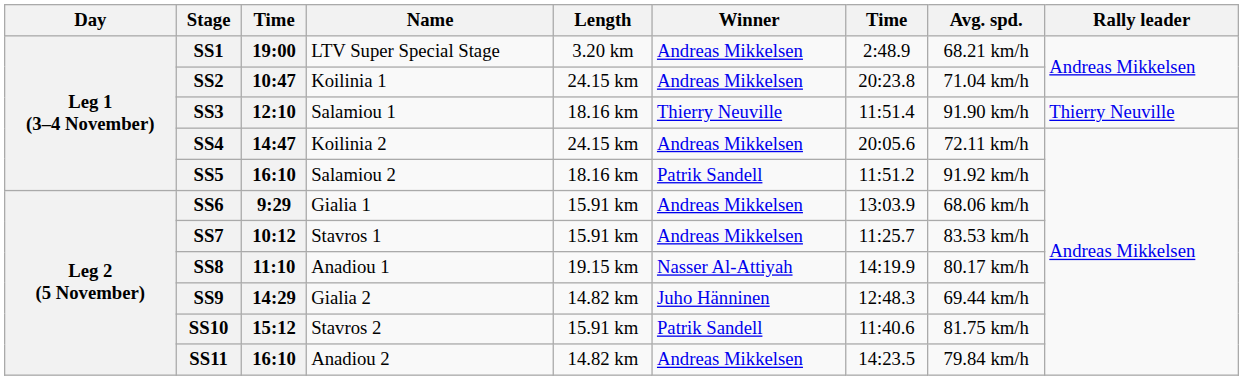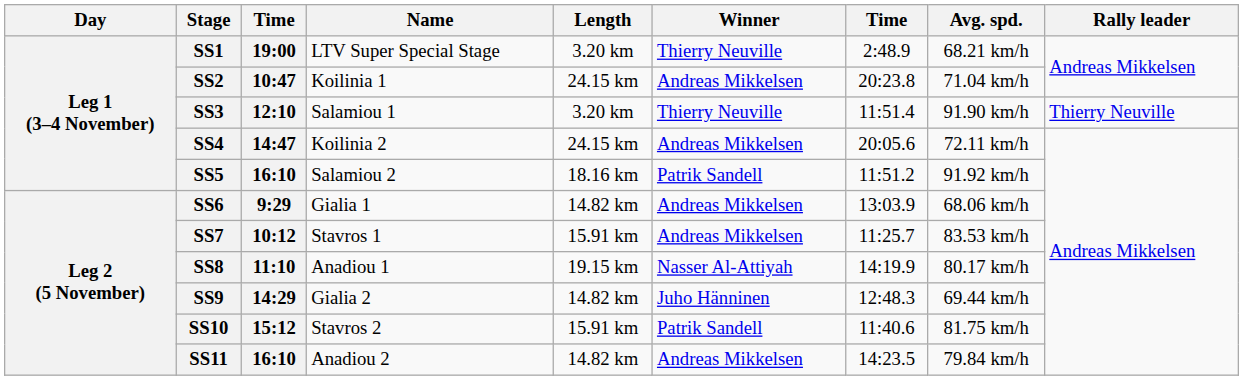SS1 | Winner: Andreas Mikkelsen -> Thierry Neuville
SS3 | Length: 18.16 km -> 3.20 km
SS6 | Length: 15.91 km -> 14.82 km
